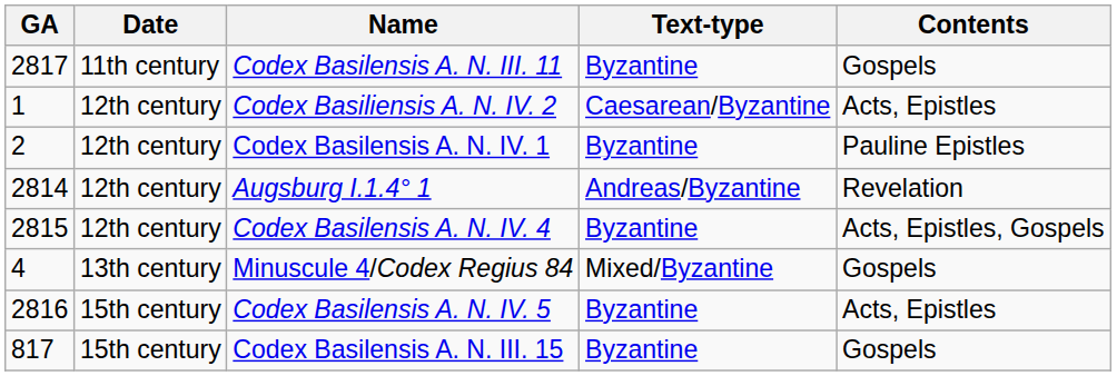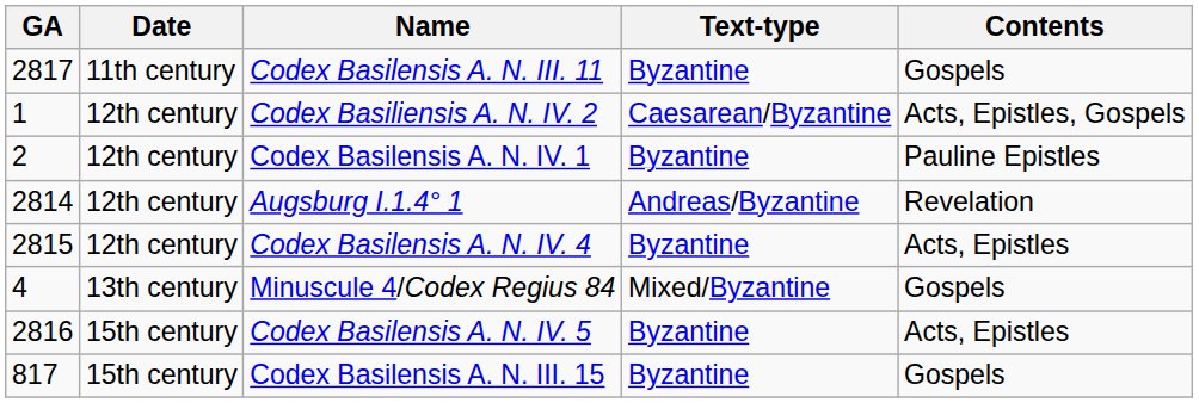Codex Basiliensis A. N. IV. 2 | Contents: Acts, Epistles -> Acts, Epistles, Gospels
Codex Basilensis A. N. IV. 4 | Contents: Acts, Epistles, Gospels -> Acts, Epistles
